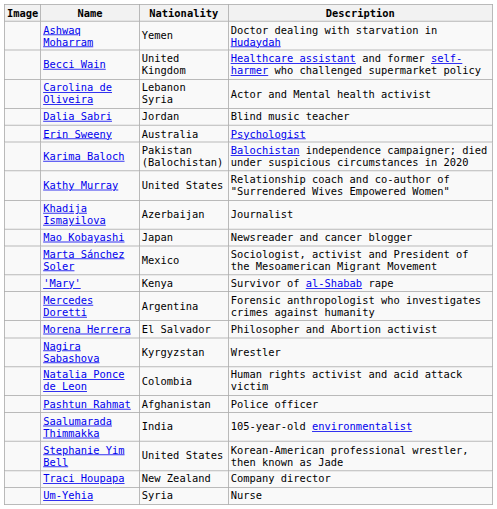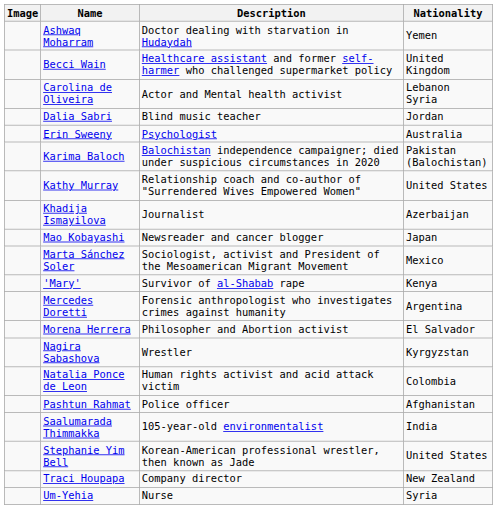columns swapped: Nationality <-> Description
